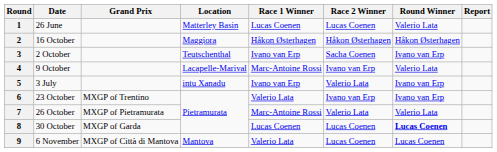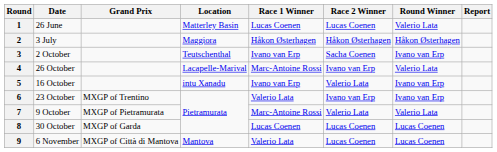2 | Date: 16 October -> 3 July
4 | Date: 9 October -> 26 October
5 | Date: 3 July -> 16 October
7 | Date: 26 October -> 9 October
8 | Round Winner: bold -> normal
